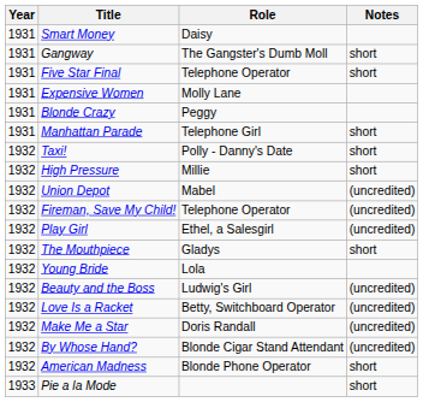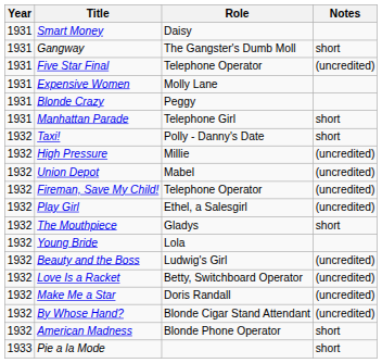Five Star Final | Notes: short -> (uncredited)
High Pressure | Notes: short -> (uncredited)
